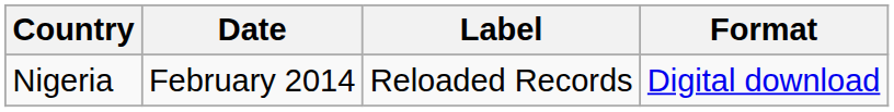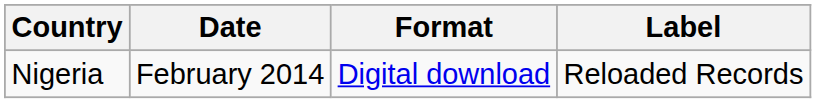columns swapped: Format <-> Label
